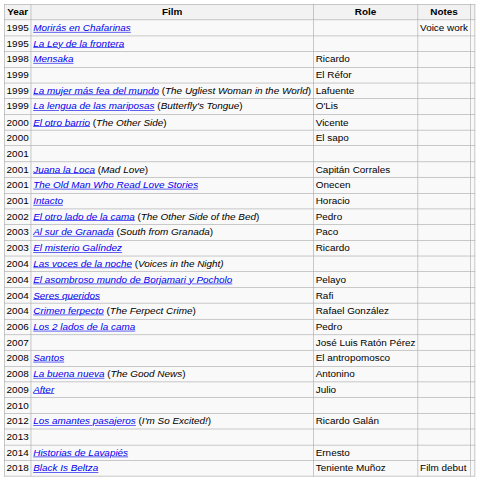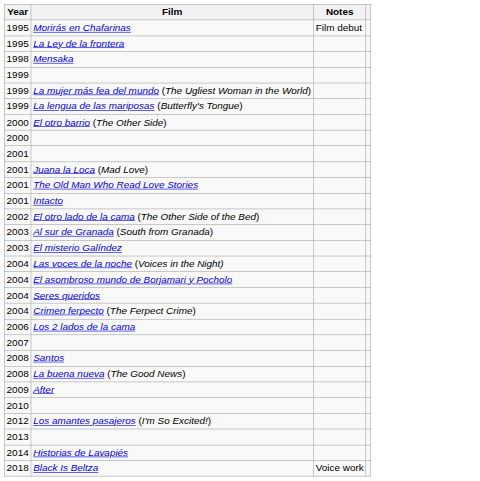- column: Role | Ricardo | El Réfor | Lafuente | O'Lis | Vicente | El sapo | Capitán Corrales | Onecen | Horacio | Pedro | Paco | Ricardo | Pelayo | Rafi | Rafael González | Pedro | José Luis Ratón Pérez | El antropomosco | Antonino | Julio | Ricardo Galán | Ernesto | Teniente Muñoz
Morirás en Chafarinas | Notes: Voice work -> Film debut
Black Is Beltza | Notes: Film debut -> Voice work
